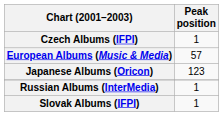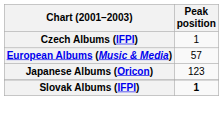- row: Russian Albums (InterMedia) | 1
Slovak Albums (IFPI) | Peak position: normal -> bold
